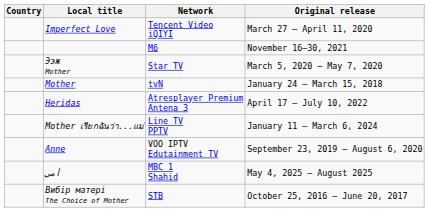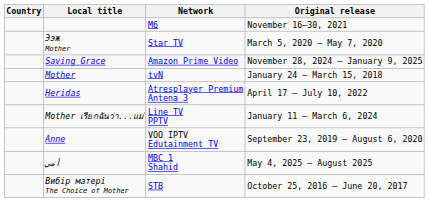- row: Imperfect Love | Tencent Video iQIYI | March 27 – April 11, 2020
+ row: Saving Grace | Amazon Prime Video | November 28, 2024 – January 9, 2025
